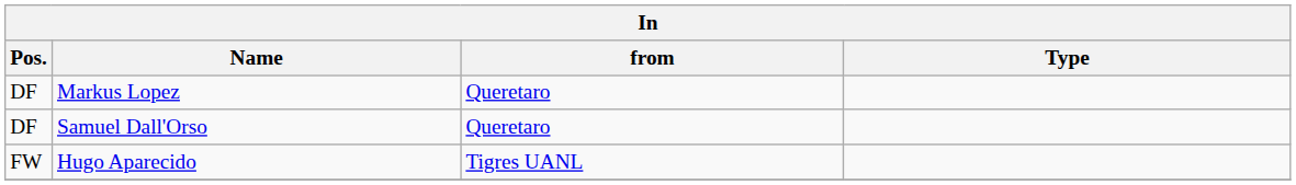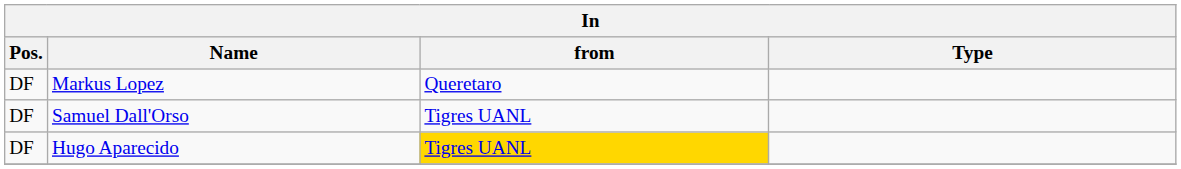Samuel Dall'Orso | from: Queretaro -> Tigres UANL
Hugo Aparecido | Pos.: FW -> DF
Hugo Aparecido | from: no background -> gold background
